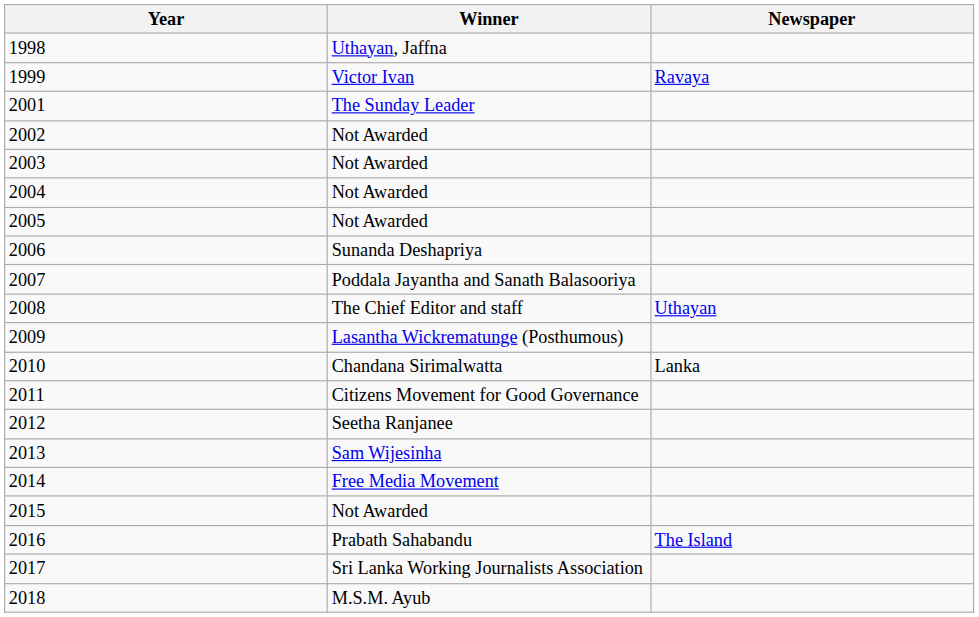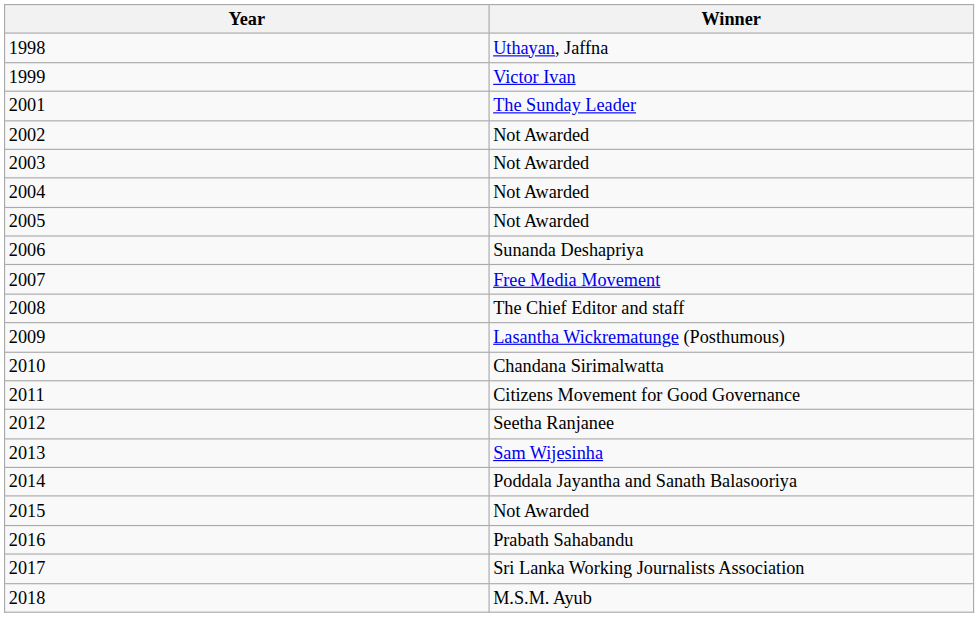- column: Newspaper | Ravaya | Uthayan | Lanka | The Island
2007 | Winner: Poddala Jayantha and Sanath Balasooriya -> Free Media Movement
2014 | Winner: Free Media Movement -> Poddala Jayantha and Sanath Balasooriya
